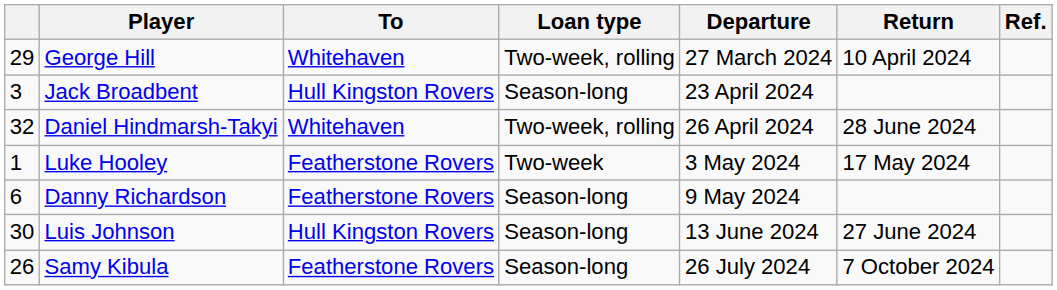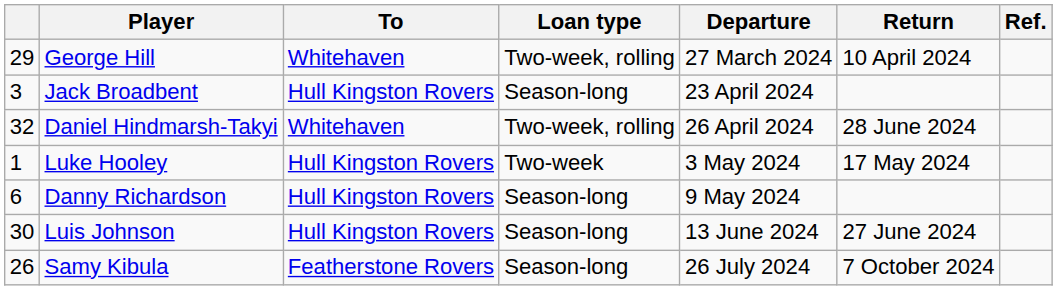Luke Hooley | To: Featherstone Rovers -> Hull Kingston Rovers
Danny Richardson | To: Featherstone Rovers -> Hull Kingston Rovers
